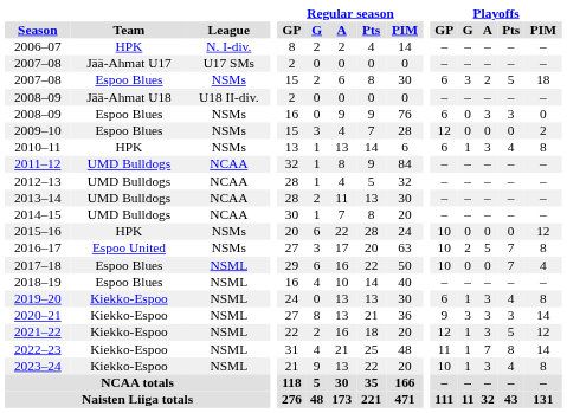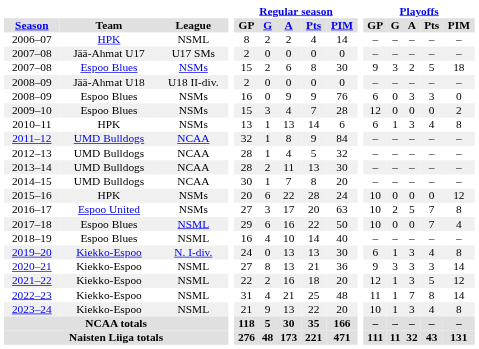2006–07 | League: N. I-div. -> NSML
2007–08 / Espoo Blues | Playoffs / GP: 6 -> 9
2019–20 | League: NSML -> N. I-div.
